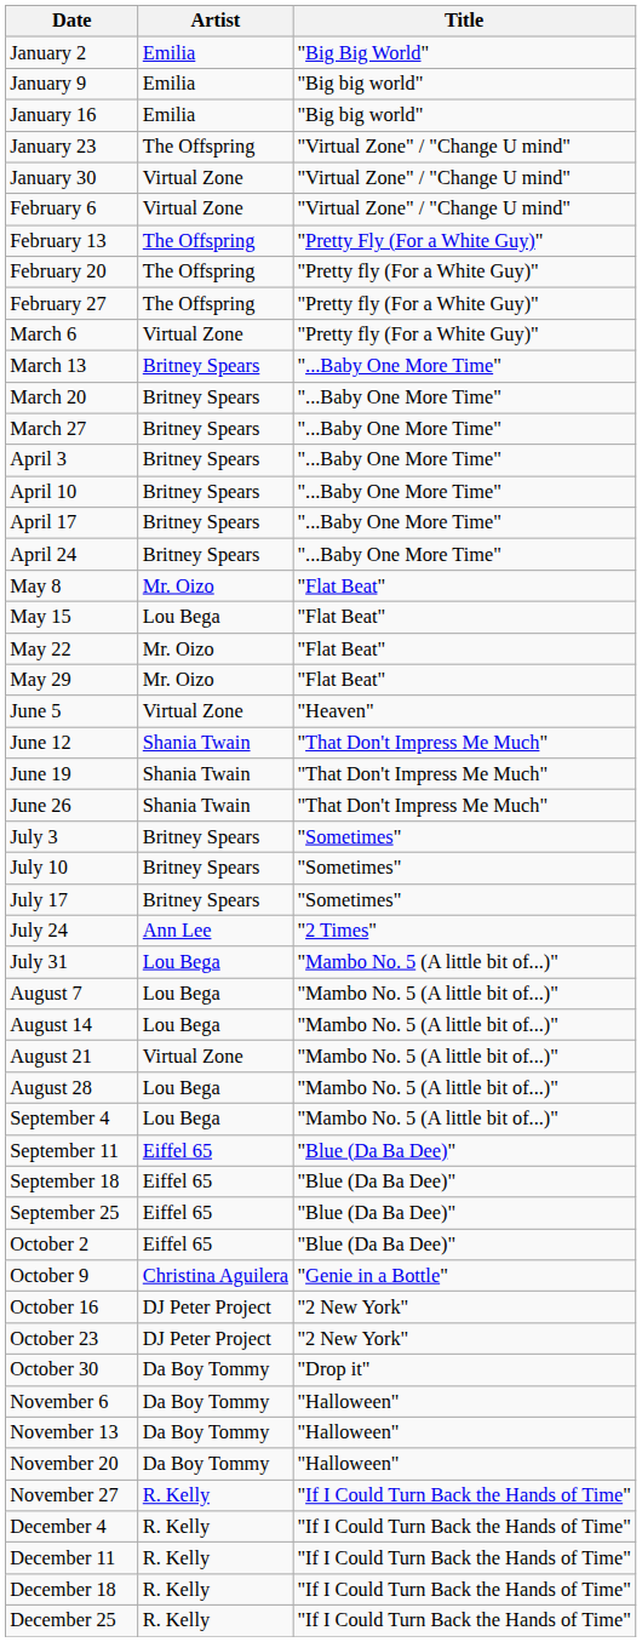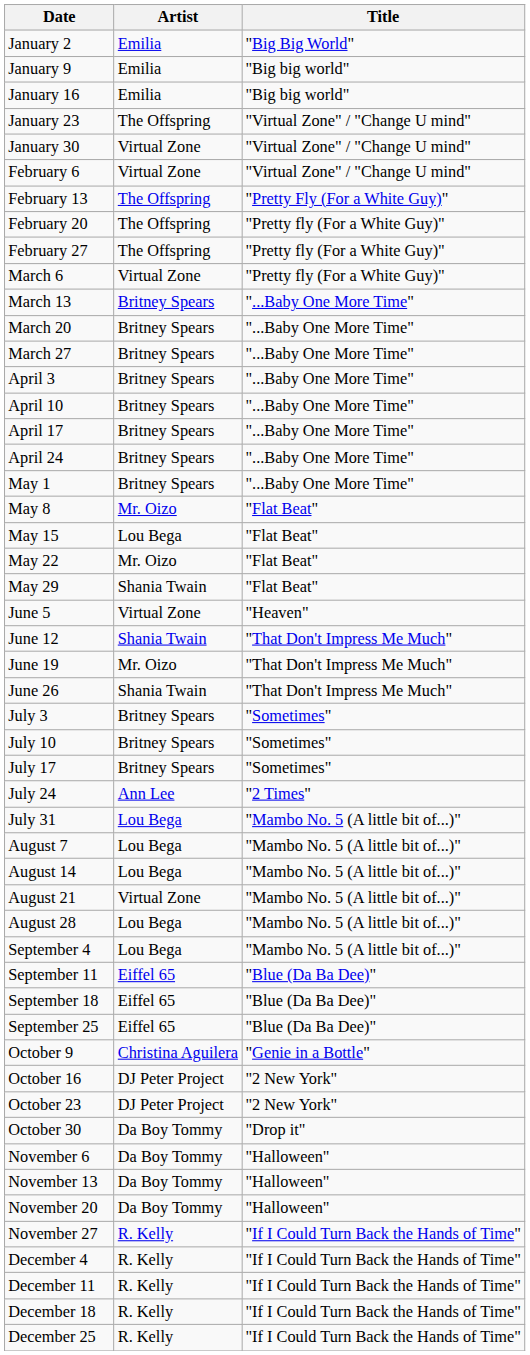+ row: May 1 | Britney Spears | "...Baby One More Time"
May 29 | Artist: Mr. Oizo -> Shania Twain
June 19 | Artist: Shania Twain -> Mr. Oizo
- row: October 2 | Eiffel 65 | "Blue (Da Ba Dee)"
